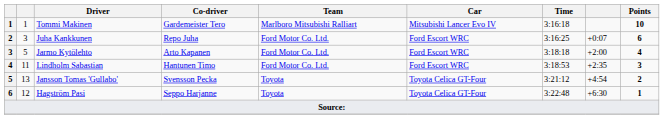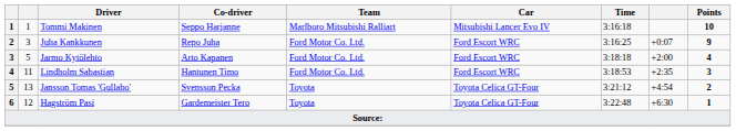Tommi Makinen | Co-driver: Gardemeister Tero -> Seppo Harjanne
Juha Kankkunen | Points: 6 -> 9
Hagström Pasi | Co-driver: Seppo Harjanne -> Gardemeister Tero
